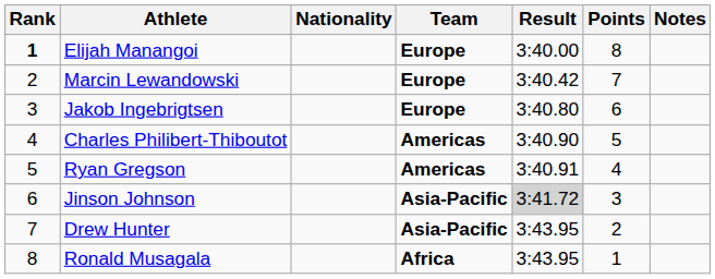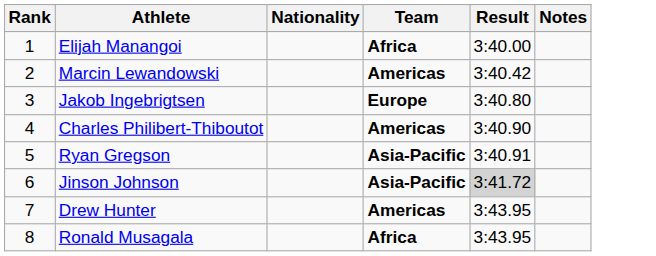- column: Points | 8 | 7 | 6 | 5 | 4 | 3 | 2 | 1
Elijah Manangoi | Rank: bold -> normal
Elijah Manangoi | Team: Europe -> Africa
Marcin Lewandowski | Team: Europe -> Americas
Ryan Gregson | Team: Americas -> Asia-Pacific
Drew Hunter | Team: Asia-Pacific -> Americas
